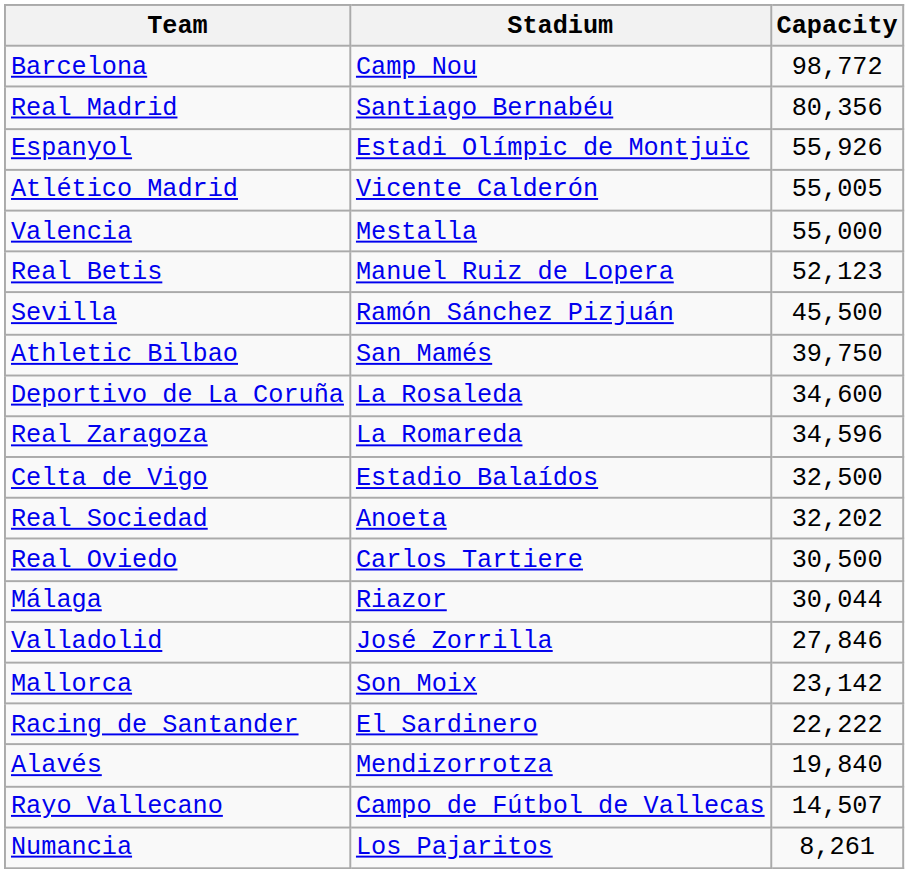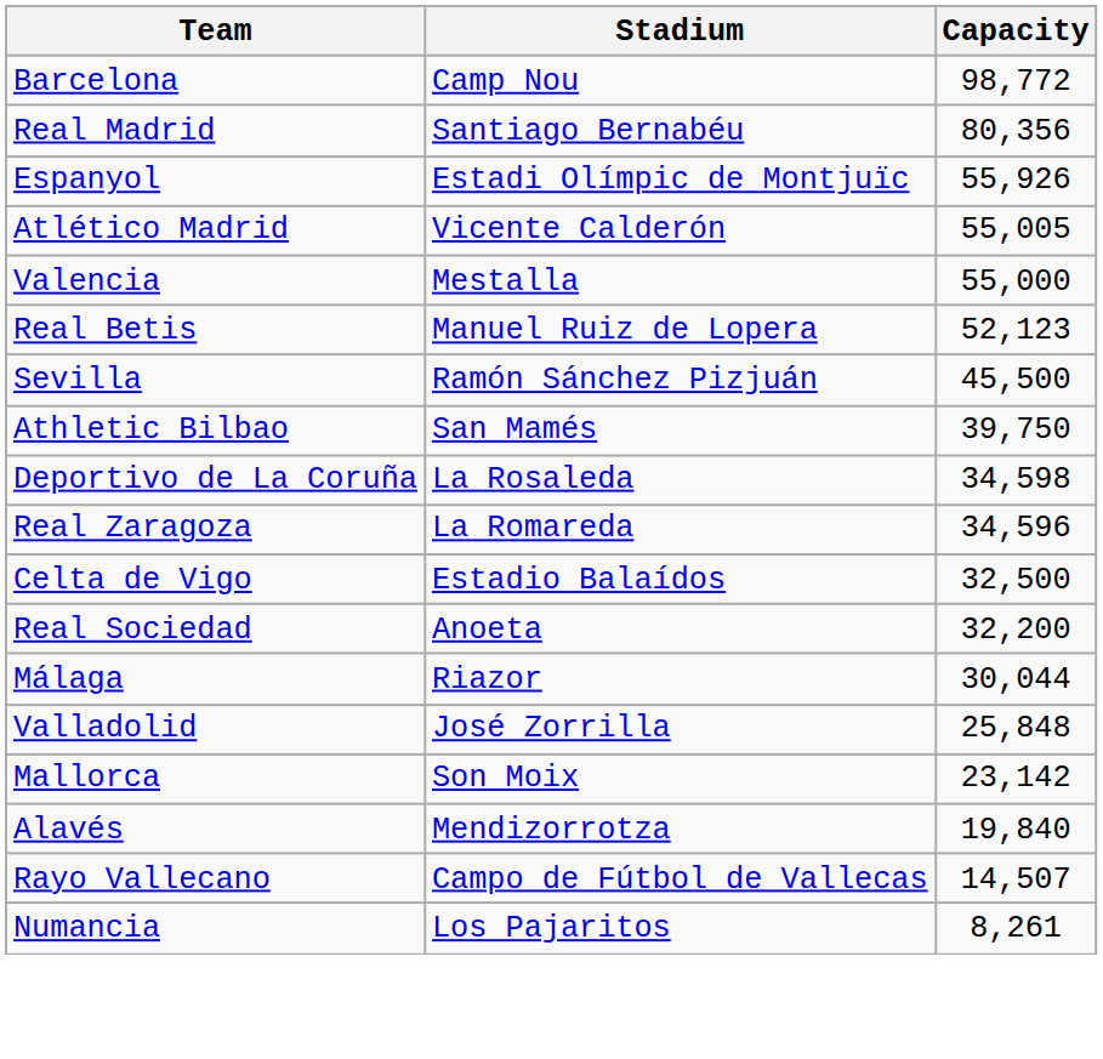Deportivo de La Coruña | Capacity: 34,600 -> 34,598
Real Sociedad | Capacity: 32,202 -> 32,200
- row: Real Oviedo | Carlos Tartiere | 30,500
Valladolid | Capacity: 27,846 -> 25,848
- row: Racing de Santander | El Sardinero | 22,222
